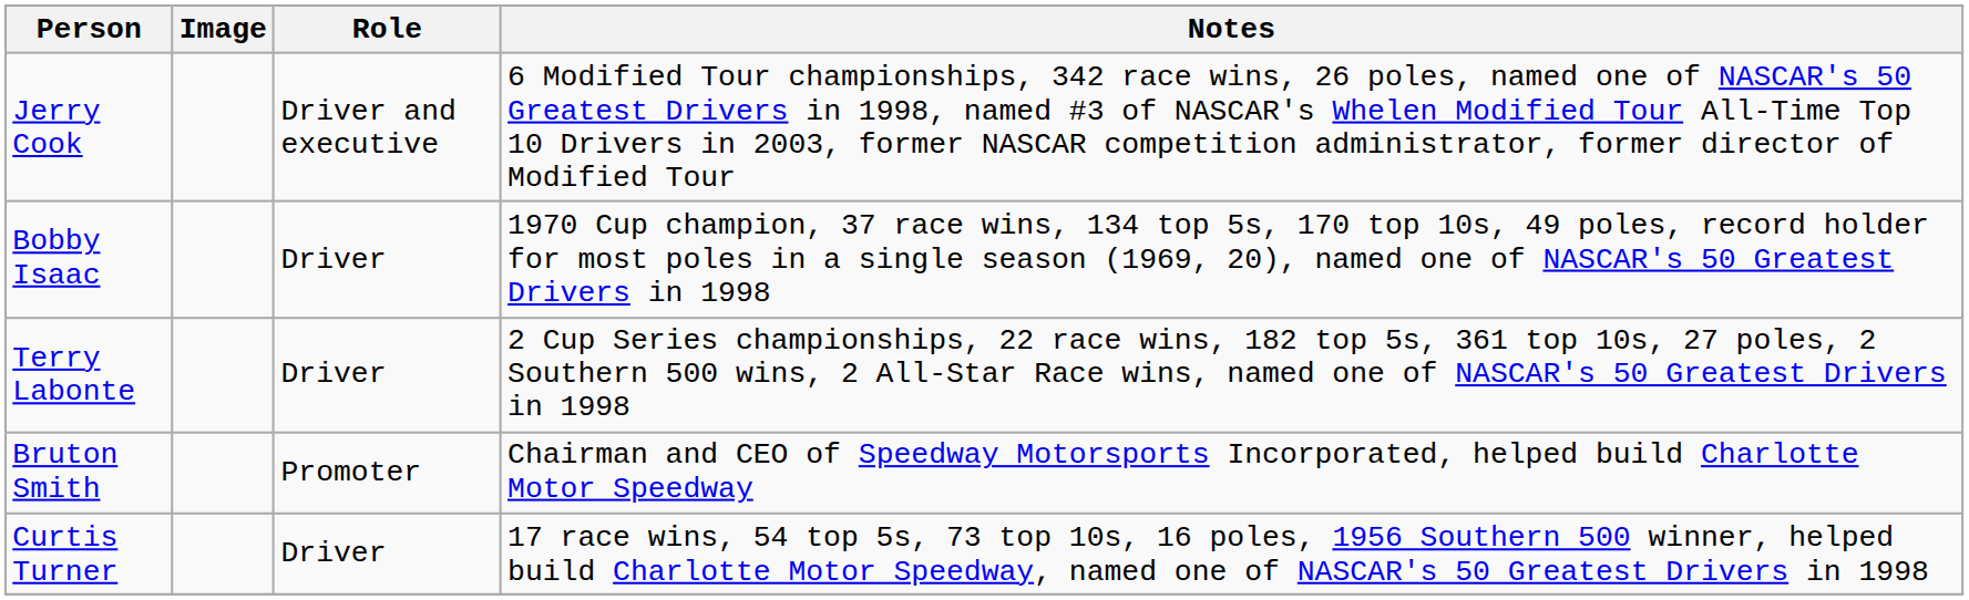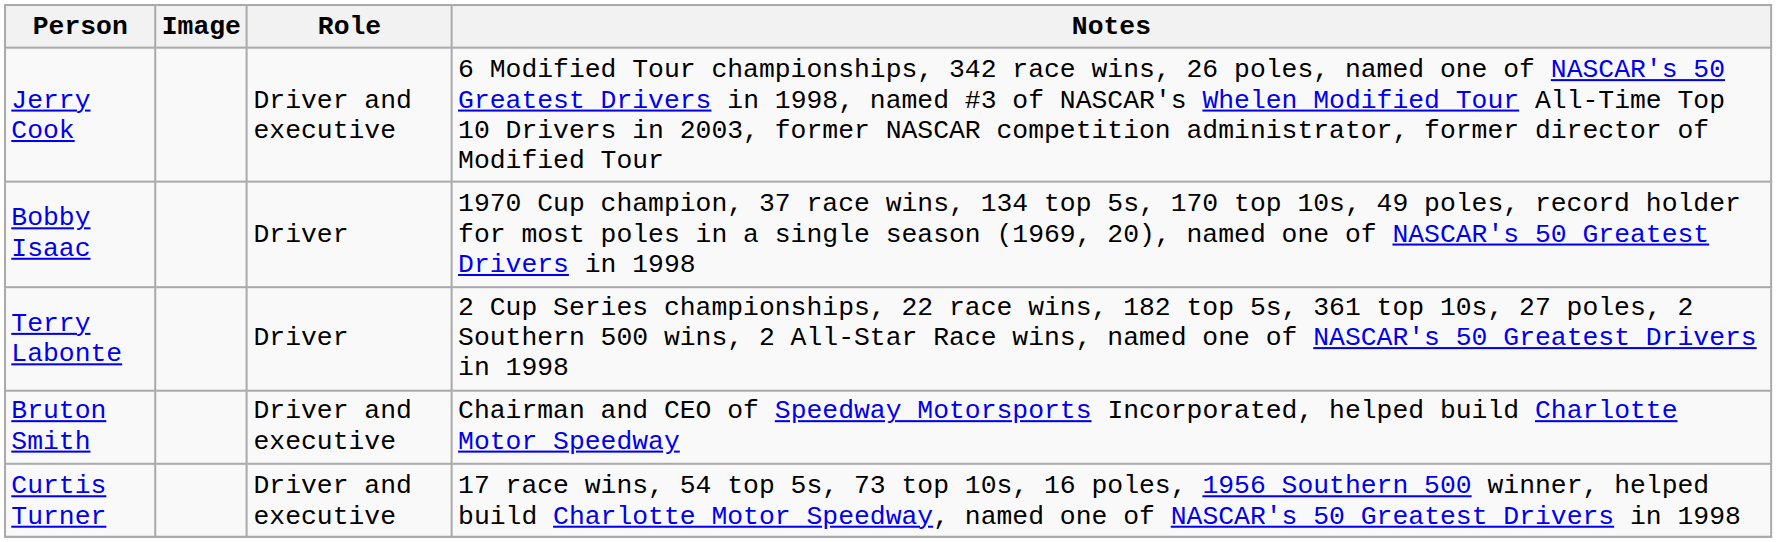Bruton Smith | Role: Promoter -> Driver and executive
Curtis Turner | Role: Driver -> Driver and executive
